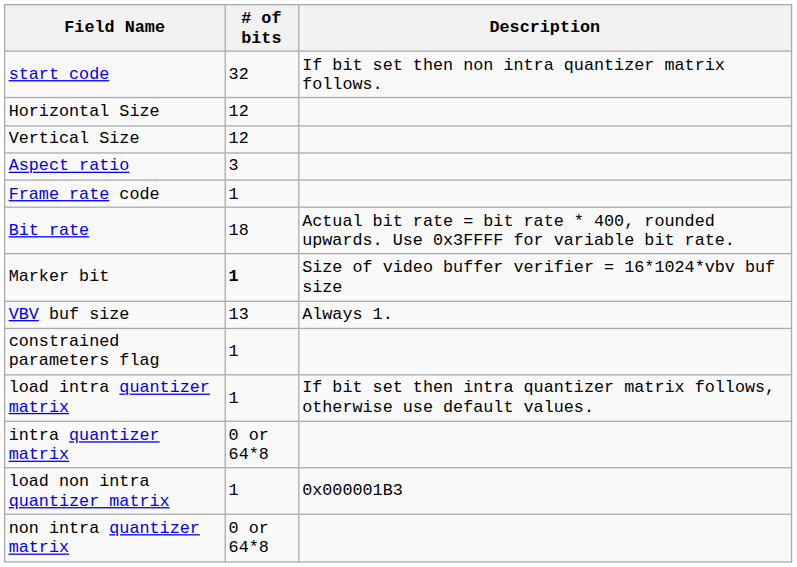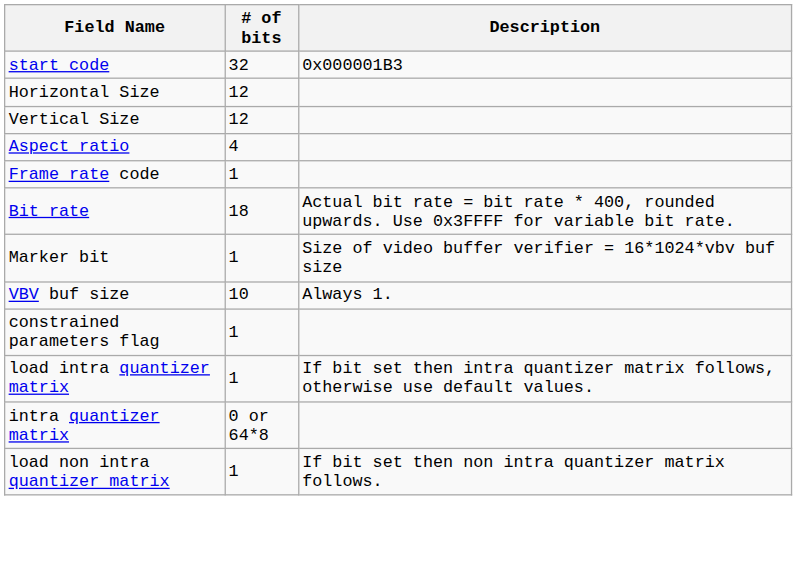start code | Description: If bit set then non intra quantizer matrix follows. -> 0x000001B3
Aspect ratio | # of bits: 3 -> 4
Marker bit | # of bits: bold -> normal
VBV buf size | # of bits: 13 -> 10
load non intra quantizer matrix | Description: 0x000001B3 -> If bit set then non intra quantizer matrix follows.
- row: non intra quantizer matrix | 0 or 64*8
